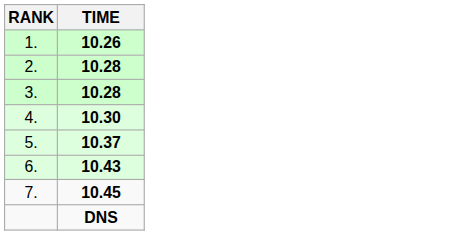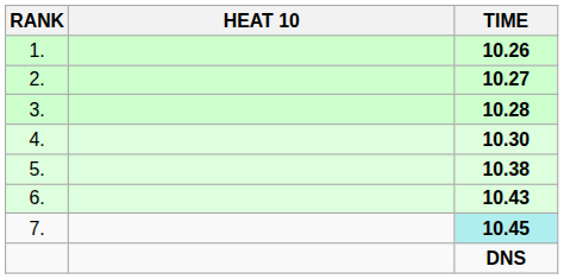+ column: HEAT 10
2. | TIME: 10.28 -> 10.27
5. | TIME: 10.37 -> 10.38
7. | TIME: no background -> paleturquoise background
